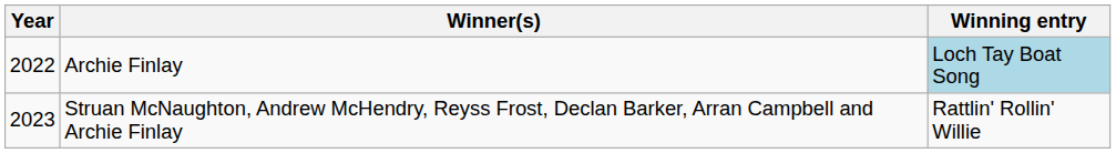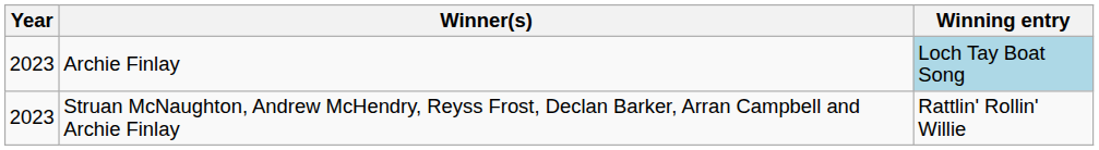Archie Finlay | Year: 2022 -> 2023
